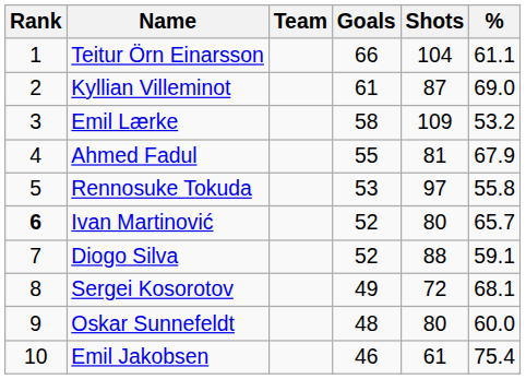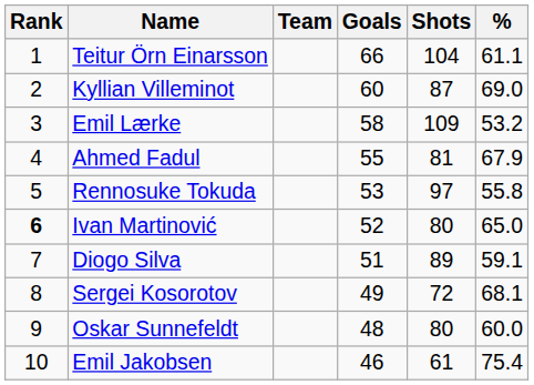Kyllian Villeminot | Goals: 61 -> 60
Ivan Martinović | %: 65.7 -> 65.0
Diogo Silva | Goals: 52 -> 51
Diogo Silva | Shots: 88 -> 89
